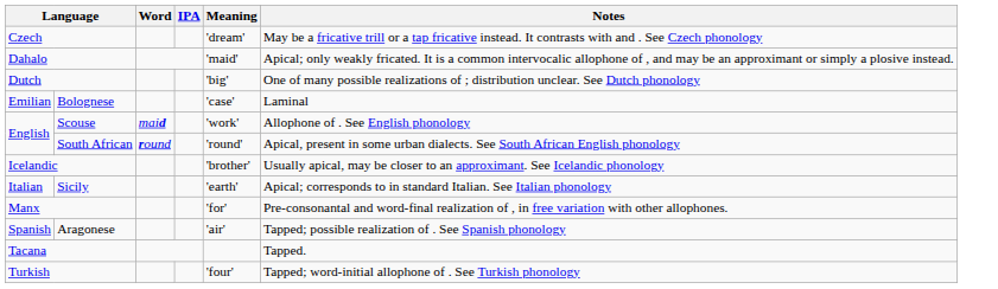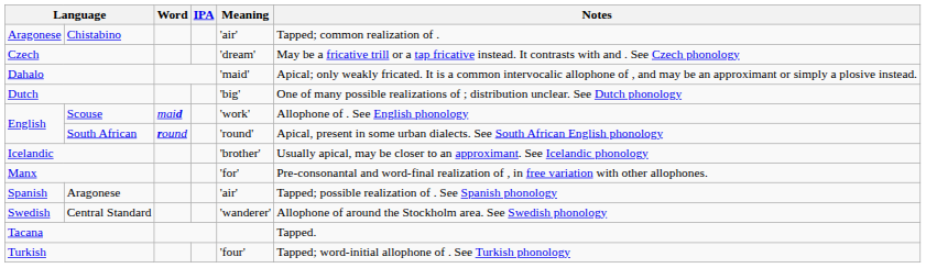+ row: Aragonese | Chistabino | 'air' | Tapped; common realization of .
- row: Emilian | Bolognese | 'case' | Laminal
- row: Italian | Sicily | 'earth' | Apical; corresponds to in standard Italian. See Italian phonology
+ row: Swedish | Central Standard | 'wanderer' | Allophone of around the Stockholm area. See Swedish phonology
